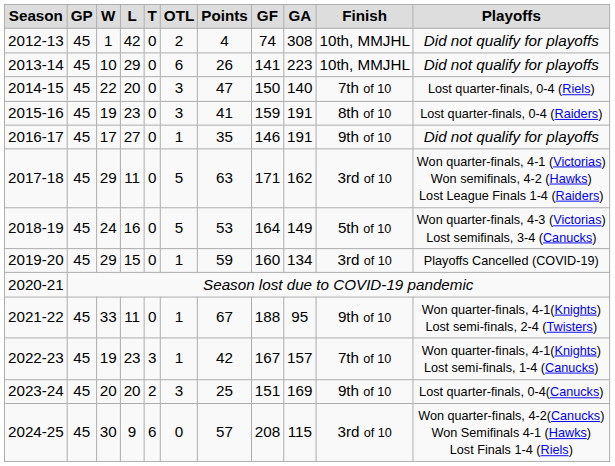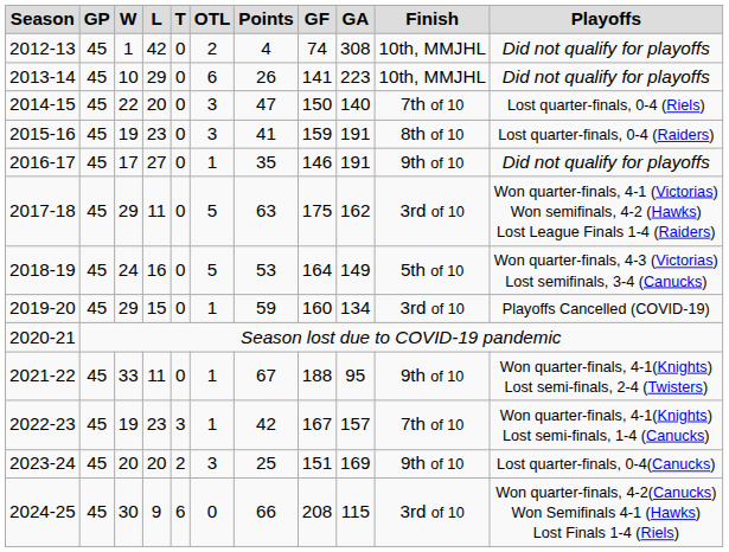2017-18 | GF: 171 -> 175
2024-25 | Points: 57 -> 66
